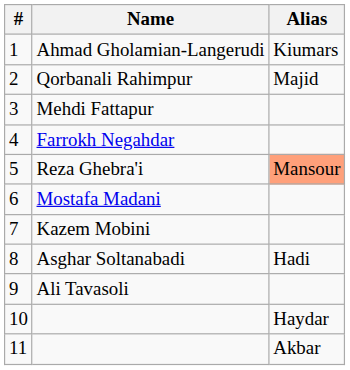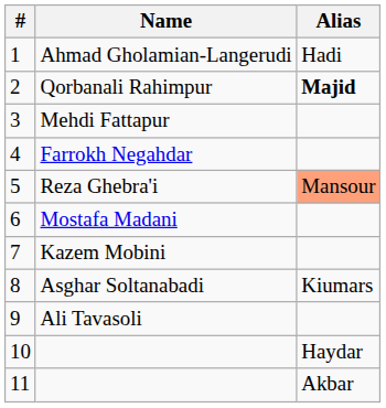Ahmad Gholamian-Langerudi | Alias: Kiumars -> Hadi
Qorbanali Rahimpur | Alias: normal -> bold
Asghar Soltanabadi | Alias: Hadi -> Kiumars
